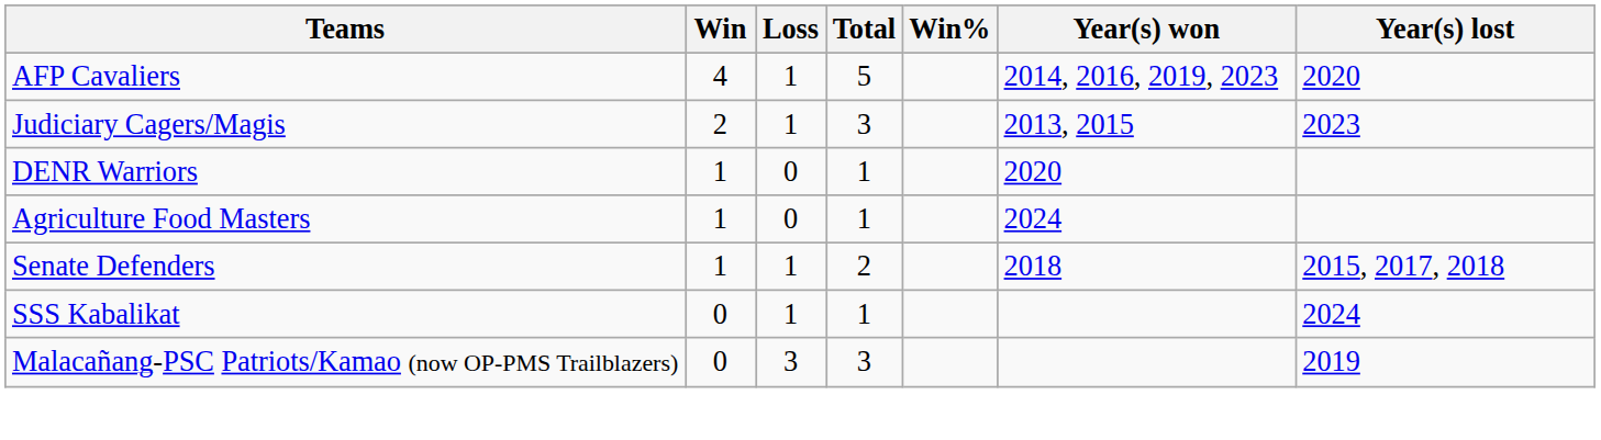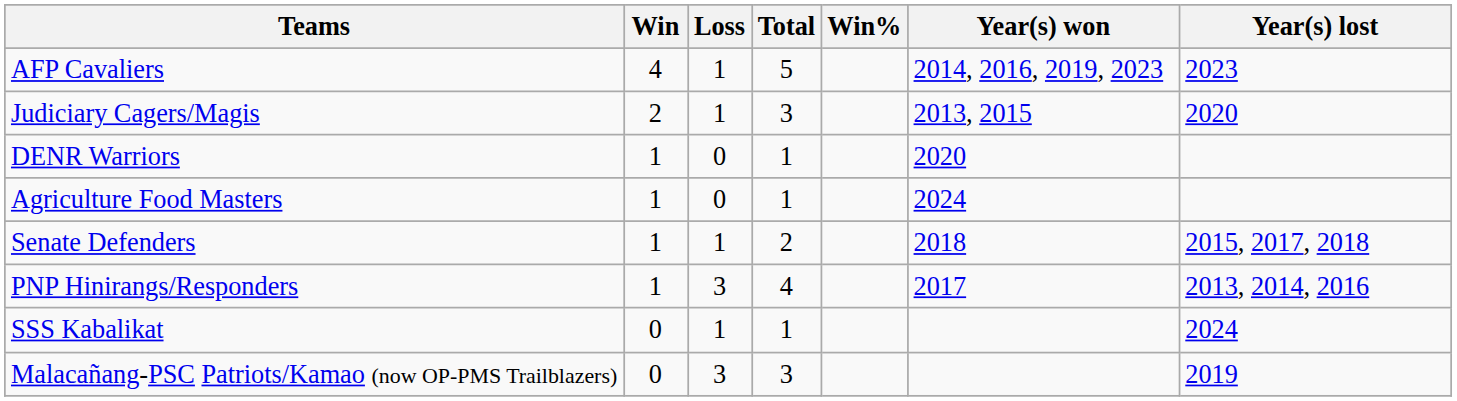AFP Cavaliers | Year(s) lost: 2020 -> 2023
Judiciary Cagers/Magis | Year(s) lost: 2023 -> 2020
+ row: PNP Hinirangs/Responders | 1 | 3 | 4 | 2017 | 2013, 2014, 2016
